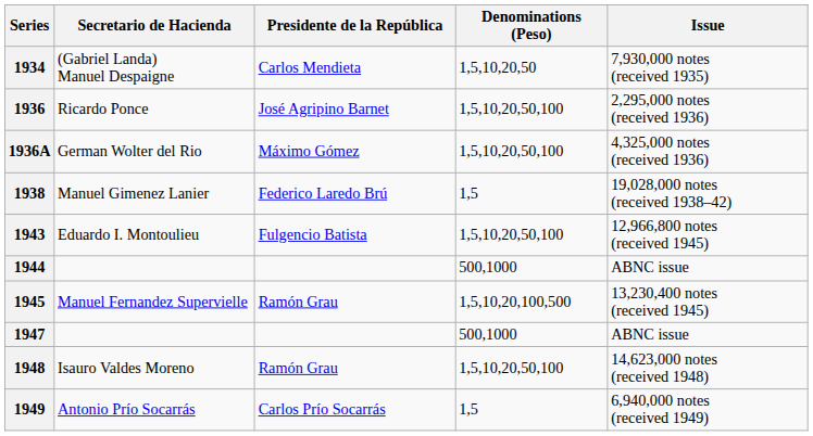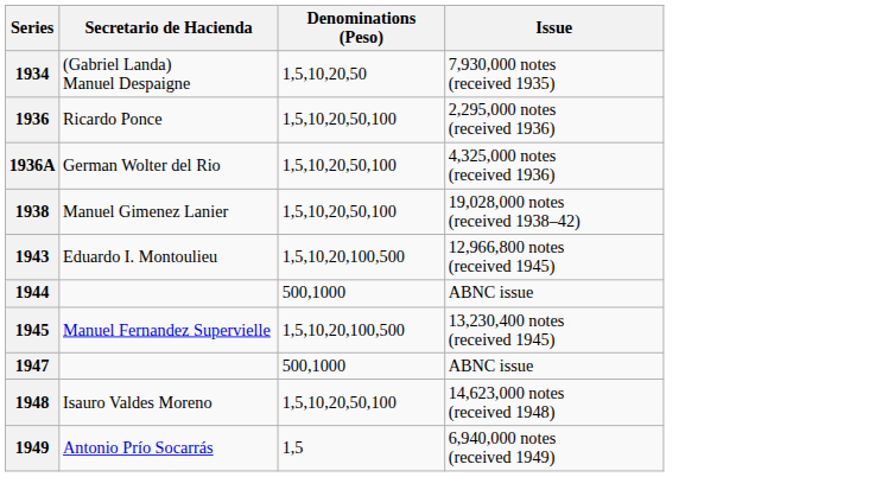- column: Presidente de la República | Carlos Mendieta | José Agripino Barnet | Máximo Gómez | Federico Laredo Brú | Fulgencio Batista | Ramón Grau | Ramón Grau | Carlos Prío Socarrás
1938 | Denominations (Peso): 1,5 -> 1,5,10,20,50,100
1943 | Denominations (Peso): 1,5,10,20,50,100 -> 1,5,10,20,100,500
